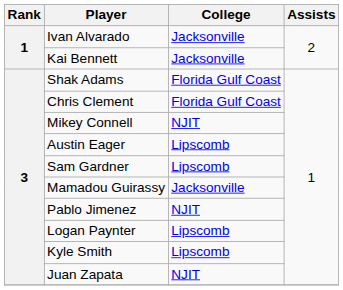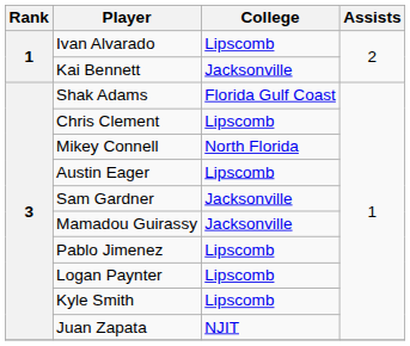Ivan Alvarado | College: Jacksonville -> Lipscomb
Chris Clement | College: Florida Gulf Coast -> Lipscomb
Mikey Connell | College: NJIT -> North Florida
Sam Gardner | College: Lipscomb -> Jacksonville
Pablo Jimenez | College: NJIT -> Lipscomb
